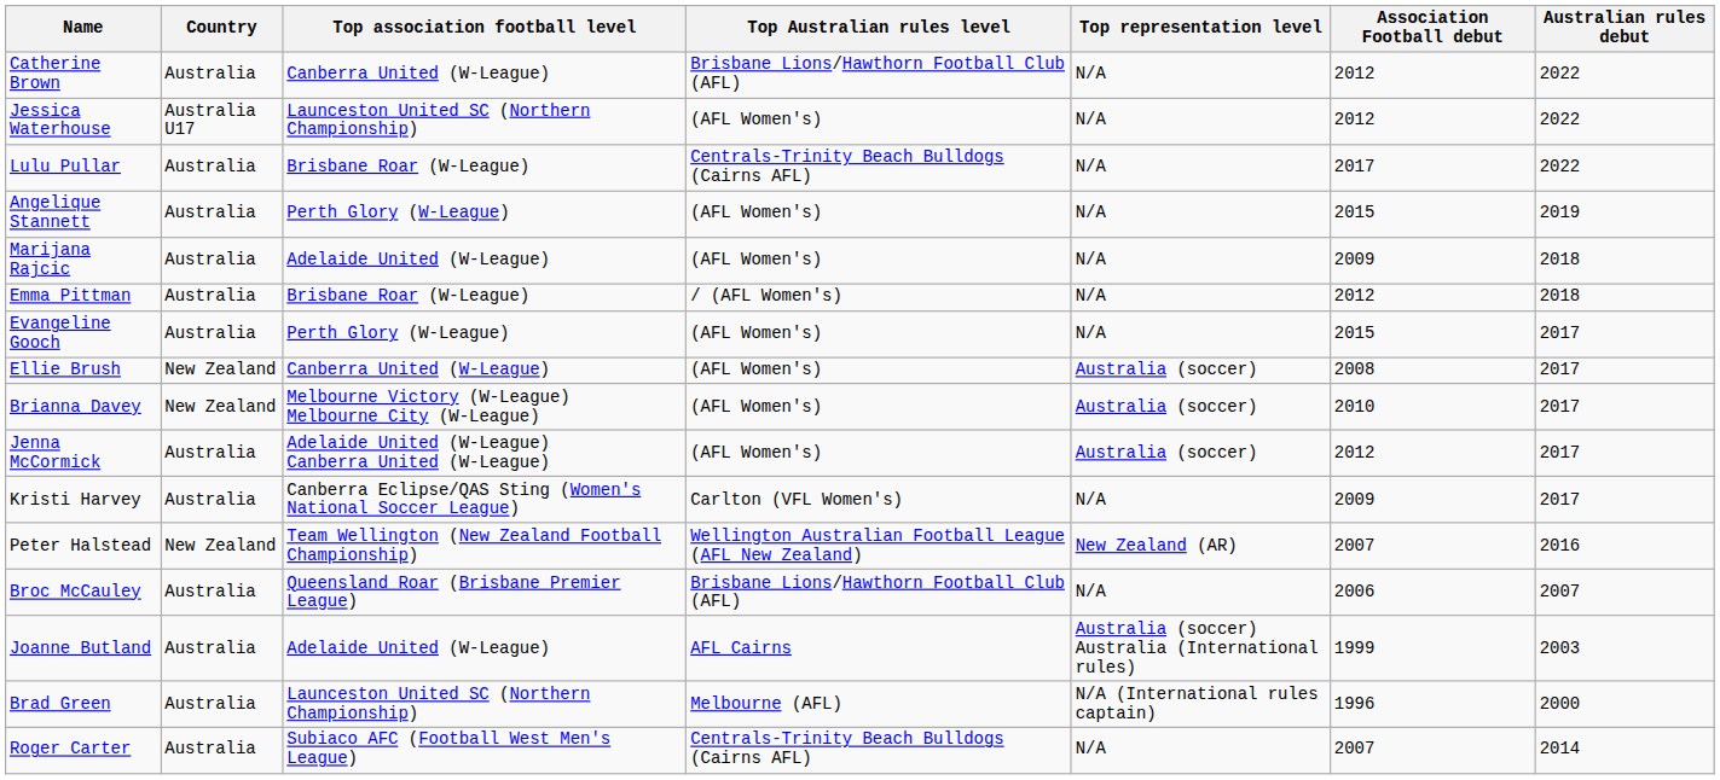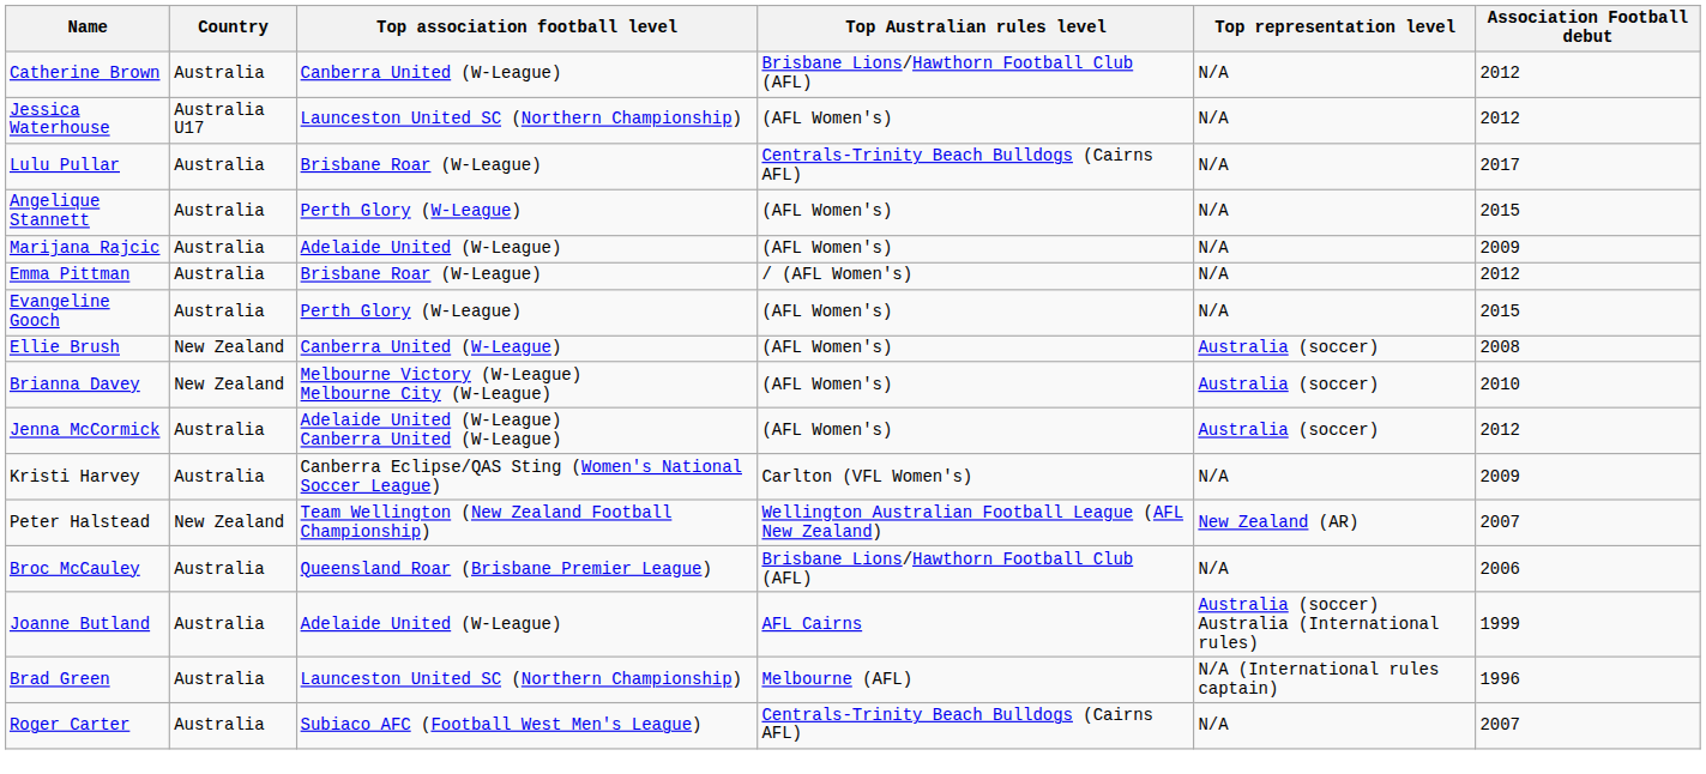- column: Australian rules debut | 2022 | 2022 | 2022 | 2019 | 2018 | 2018 | 2017 | 2017 | 2017 | 2017 | 2017 | 2016 | 2007 | 2003 | 2000 | 2014
